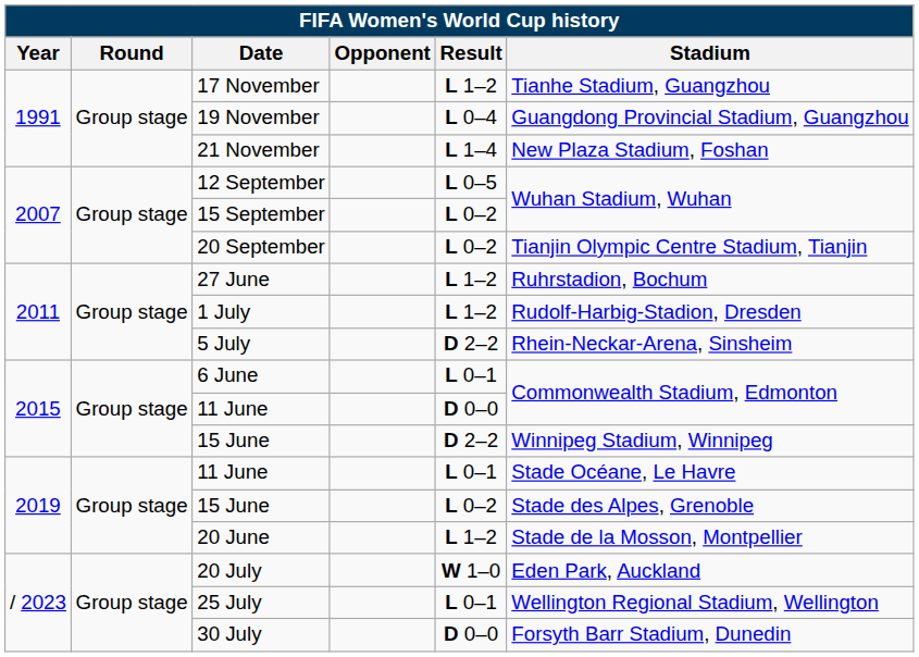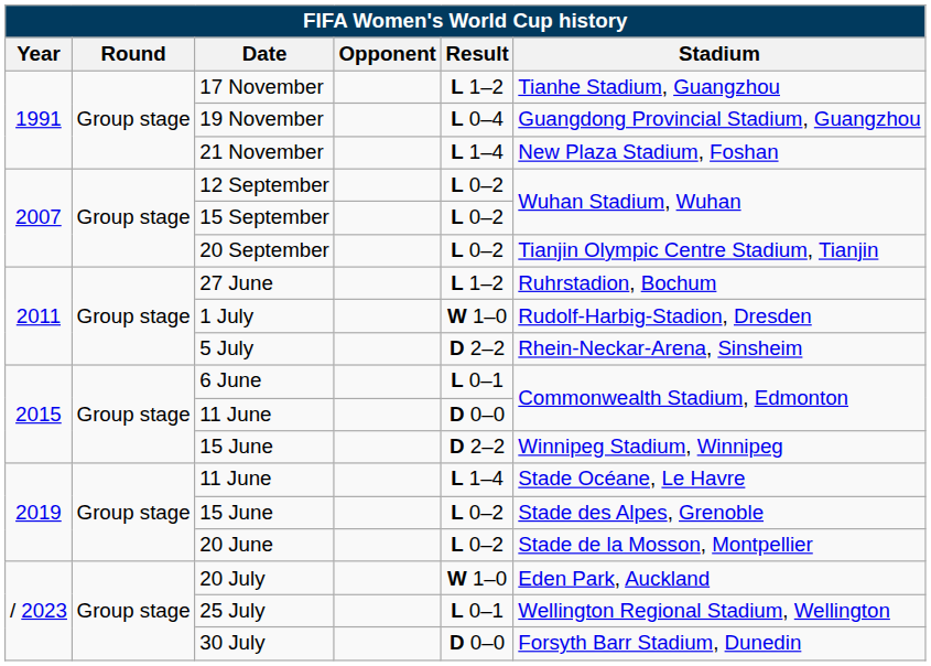12 September | Result: L 0–5 -> L 0–2
1 July | Result: L 1–2 -> W 1–0
2019 / 11 June | Result: L 0–1 -> L 1–4
20 June | Result: L 1–2 -> L 0–2
